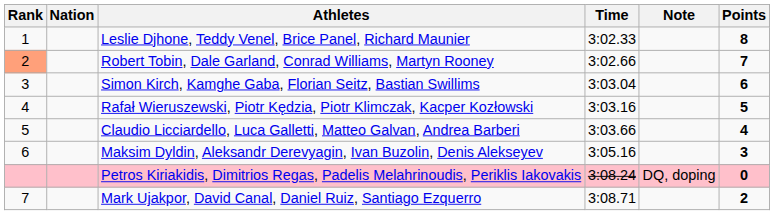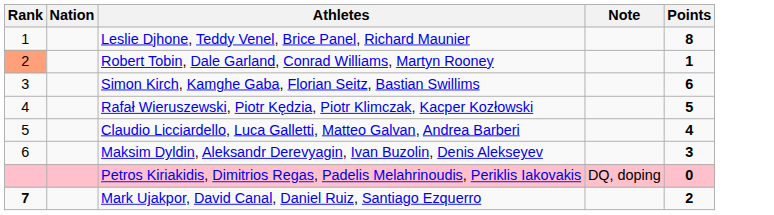- column: Time | 3:02.33 | 3:02.66 | 3:03.04 | 3:03.16 | 3:03.66 | 3:05.16 | 3:08.24 | 3:08.71
Robert Tobin, Dale Garland, Conrad Williams, Martyn Rooney | Points: 7 -> 1
Mark Ujakpor, David Canal, Daniel Ruiz, Santiago Ezquerro | Rank: normal -> bold
